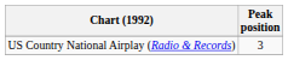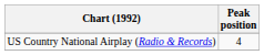US Country National Airplay (Radio & Records) | Peak position: 3 -> 4
